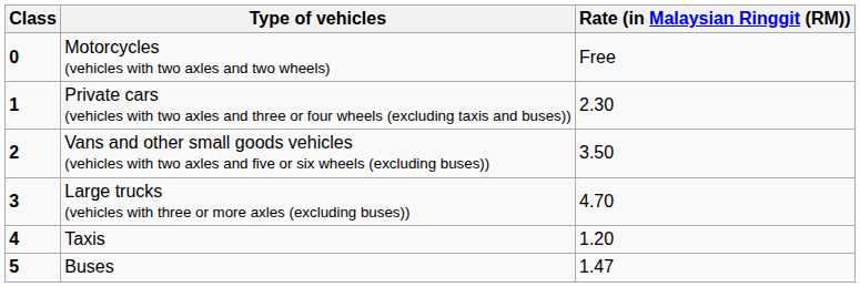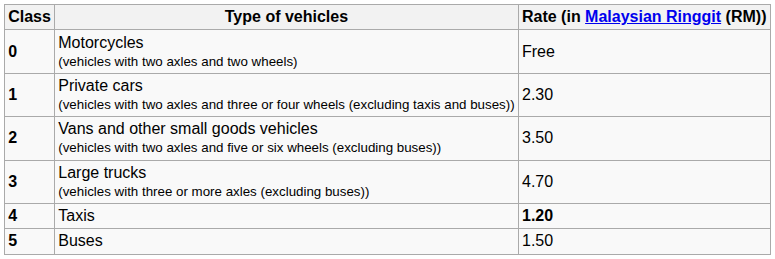Taxis | Rate (in Malaysian Ringgit (RM)): normal -> bold
Buses | Rate (in Malaysian Ringgit (RM)): 1.47 -> 1.50
